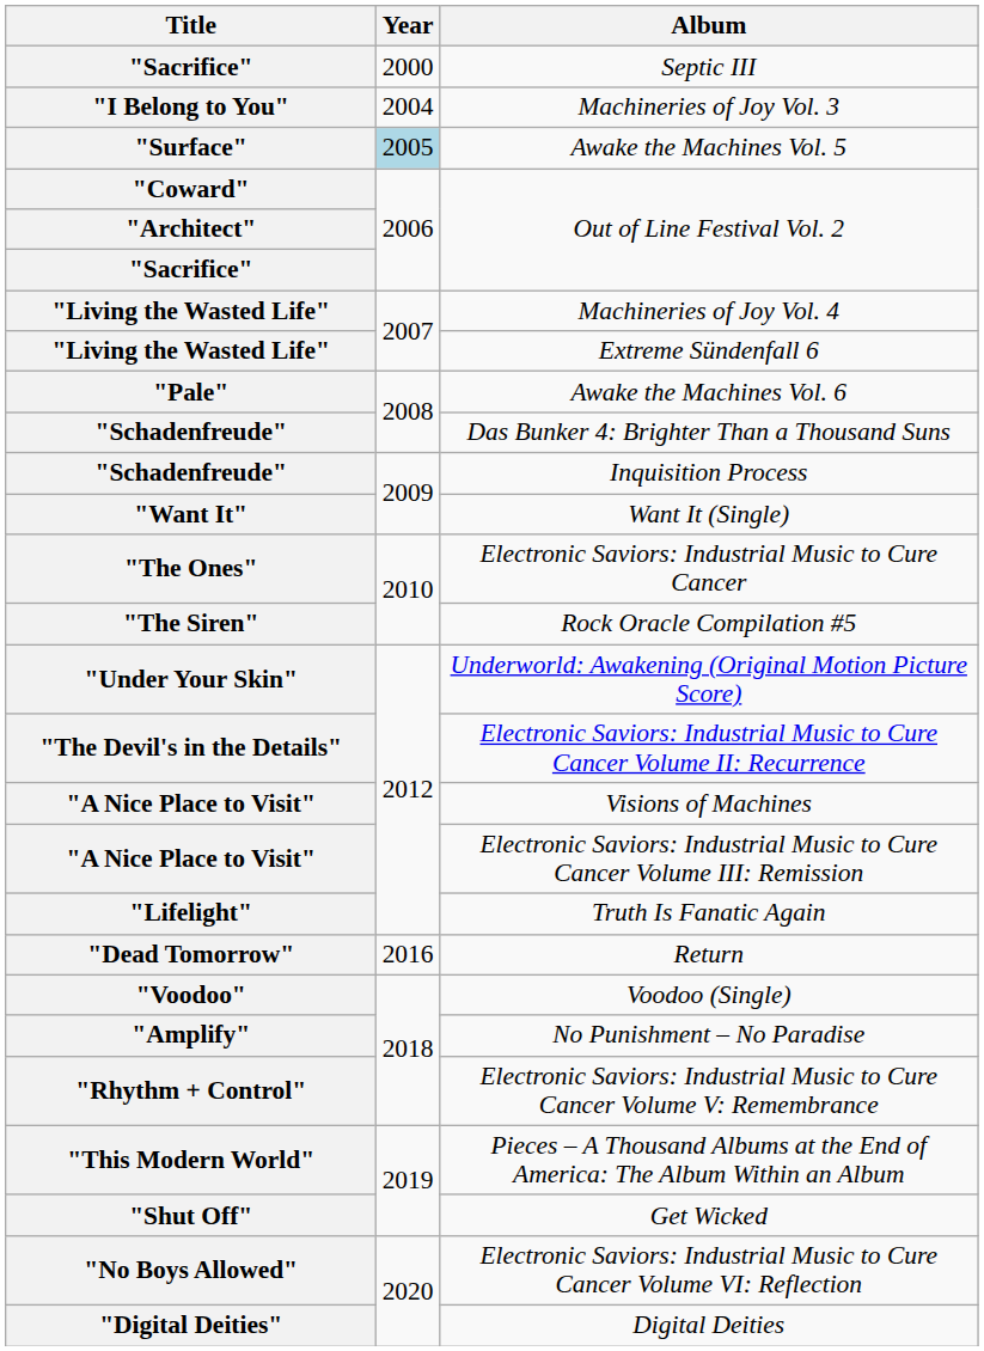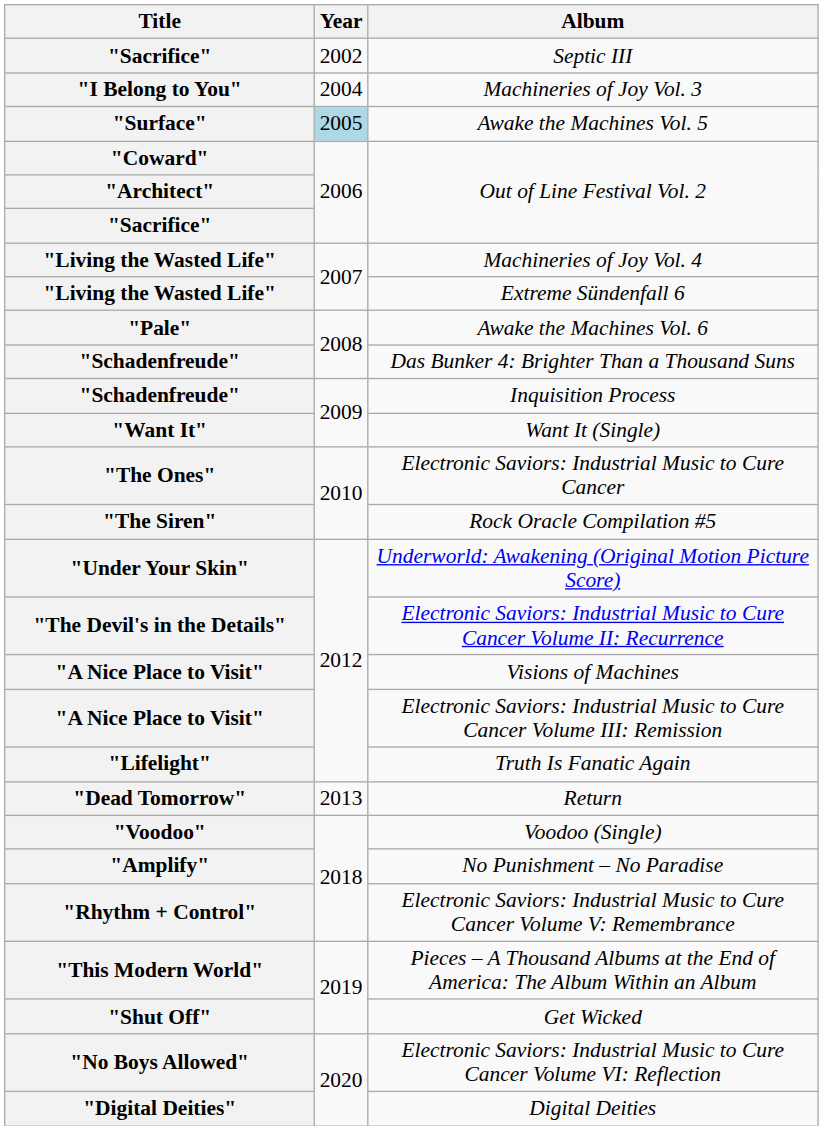Septic III | Year: 2000 -> 2002
Return | Year: 2016 -> 2013
